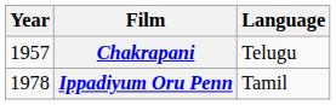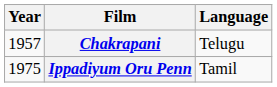Ippadiyum Oru Penn | Year: 1978 -> 1975
